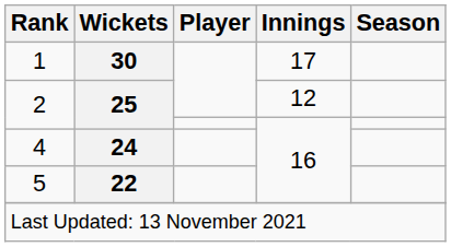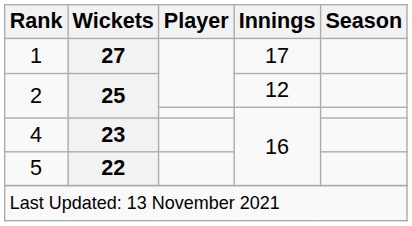1 | Wickets: 30 -> 27
4 | Wickets: 24 -> 23
